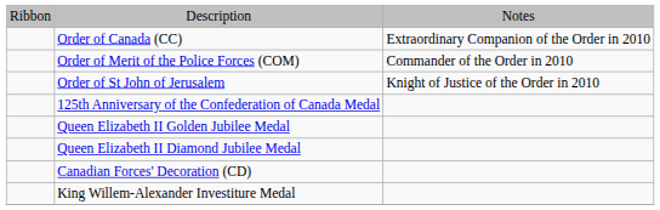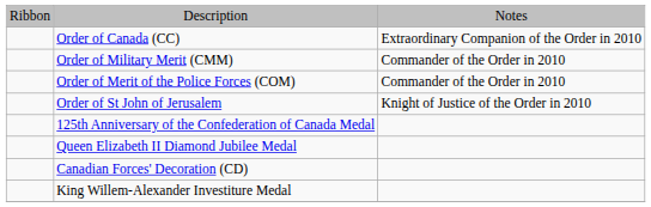+ row: Order of Military Merit (CMM) | Commander of the Order in 2010
- row: Queen Elizabeth II Golden Jubilee Medal
